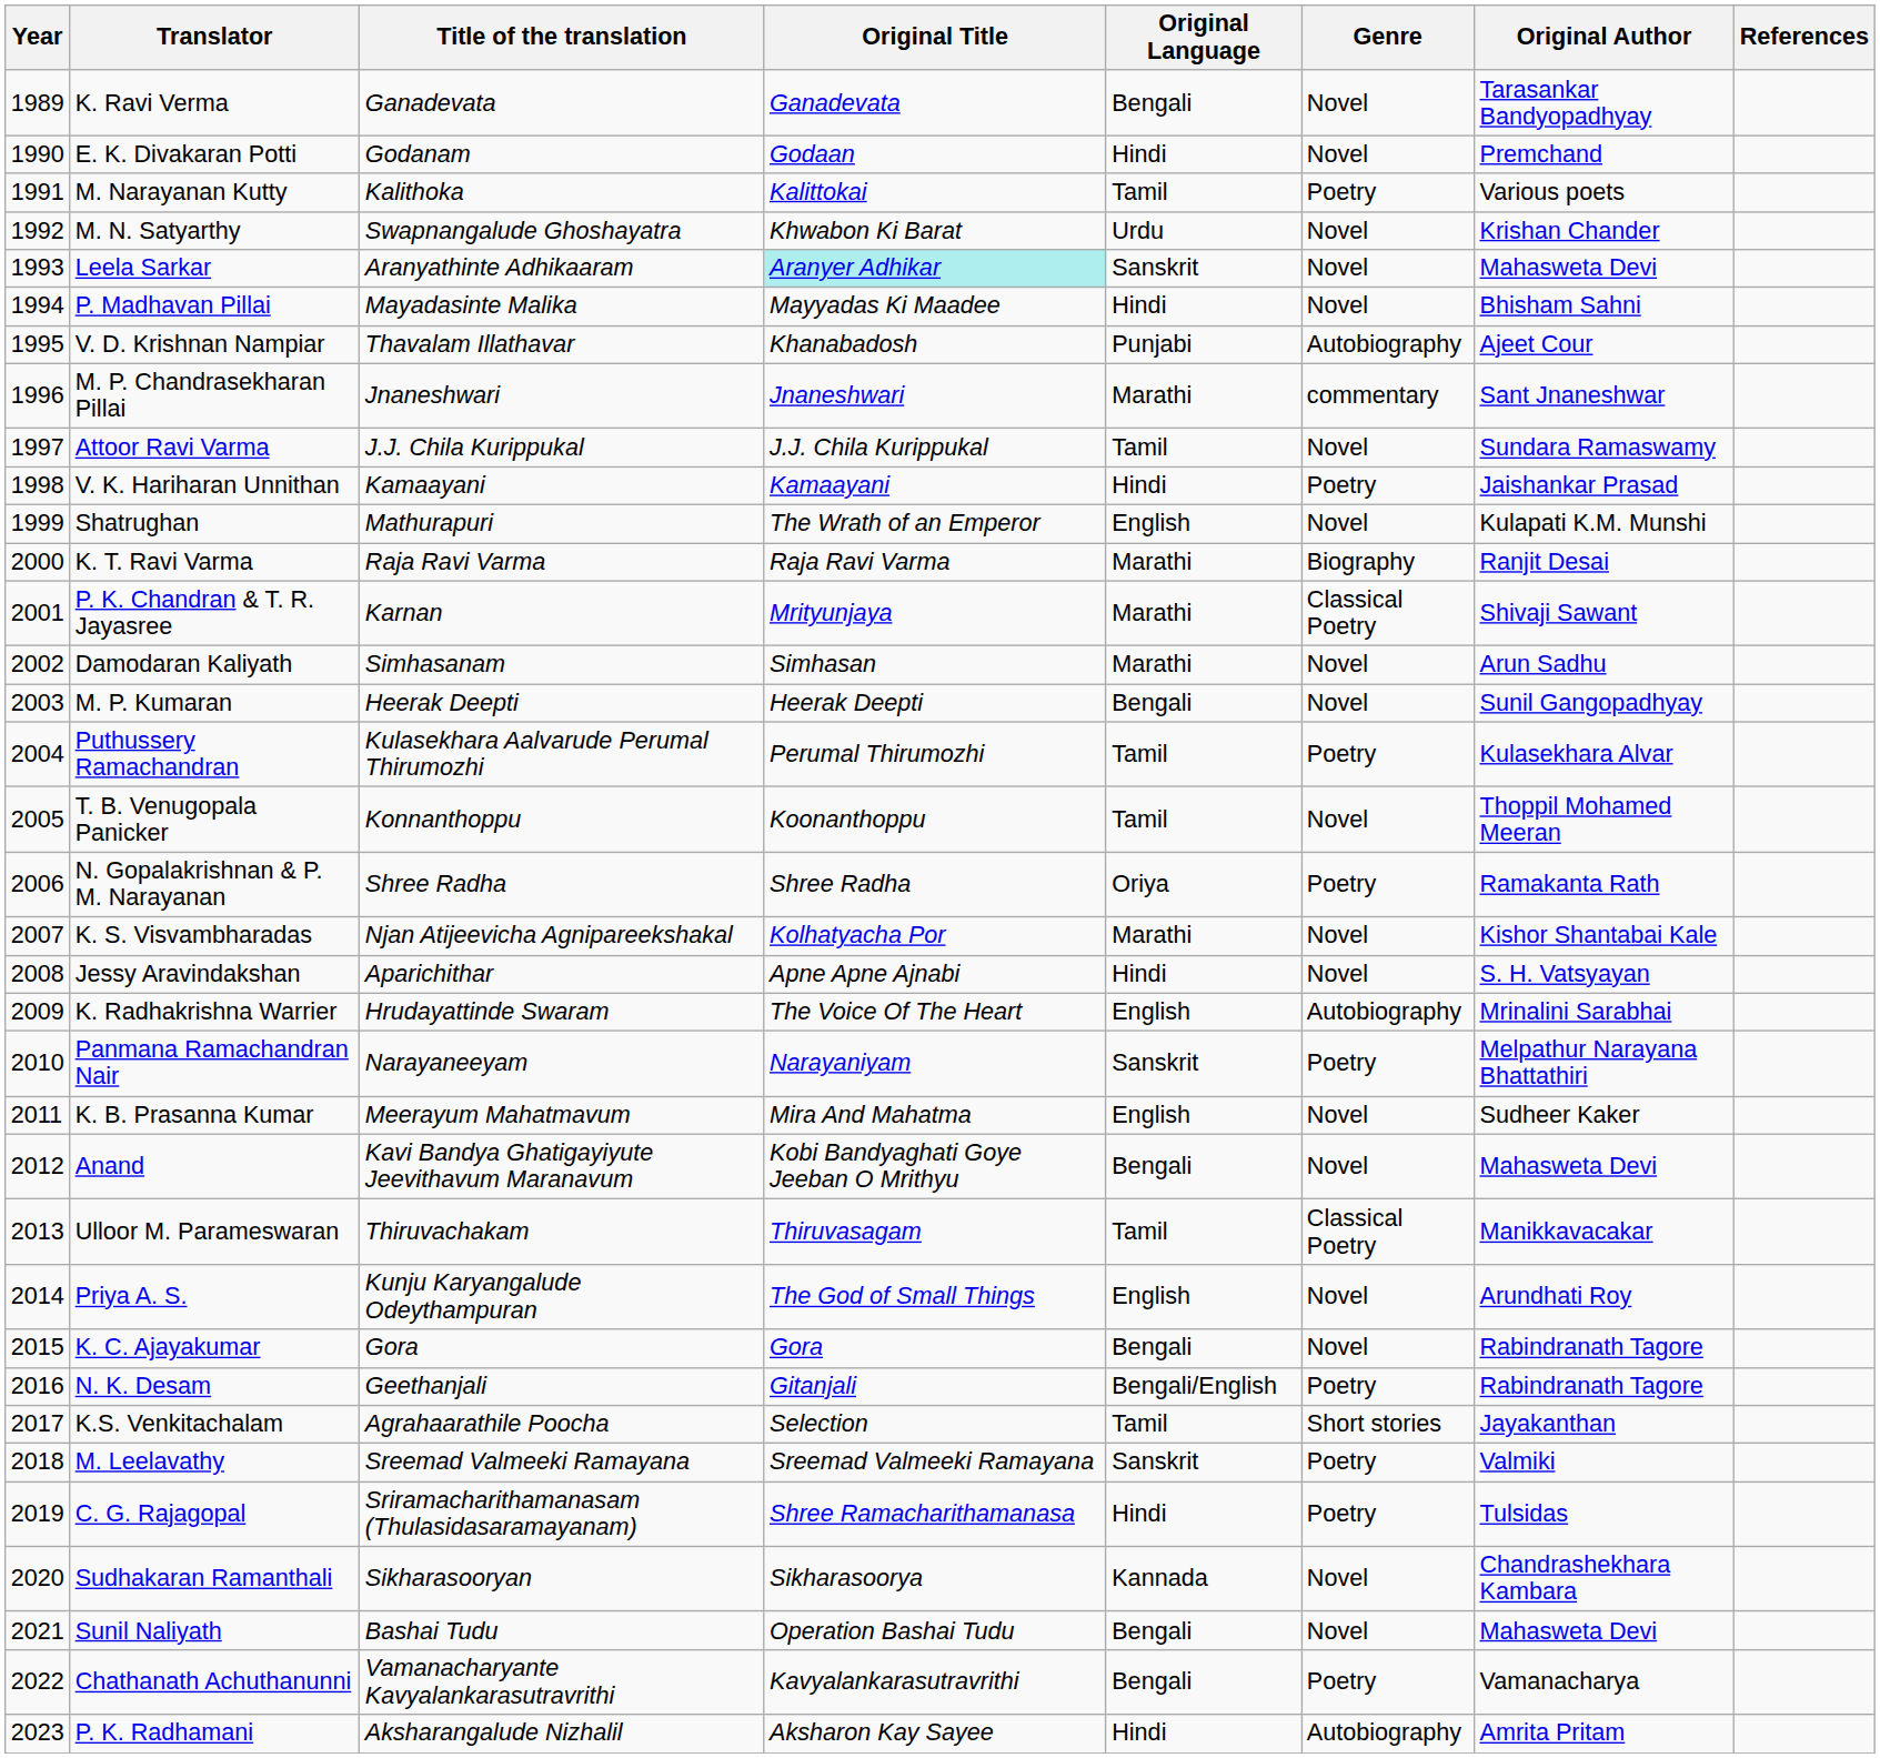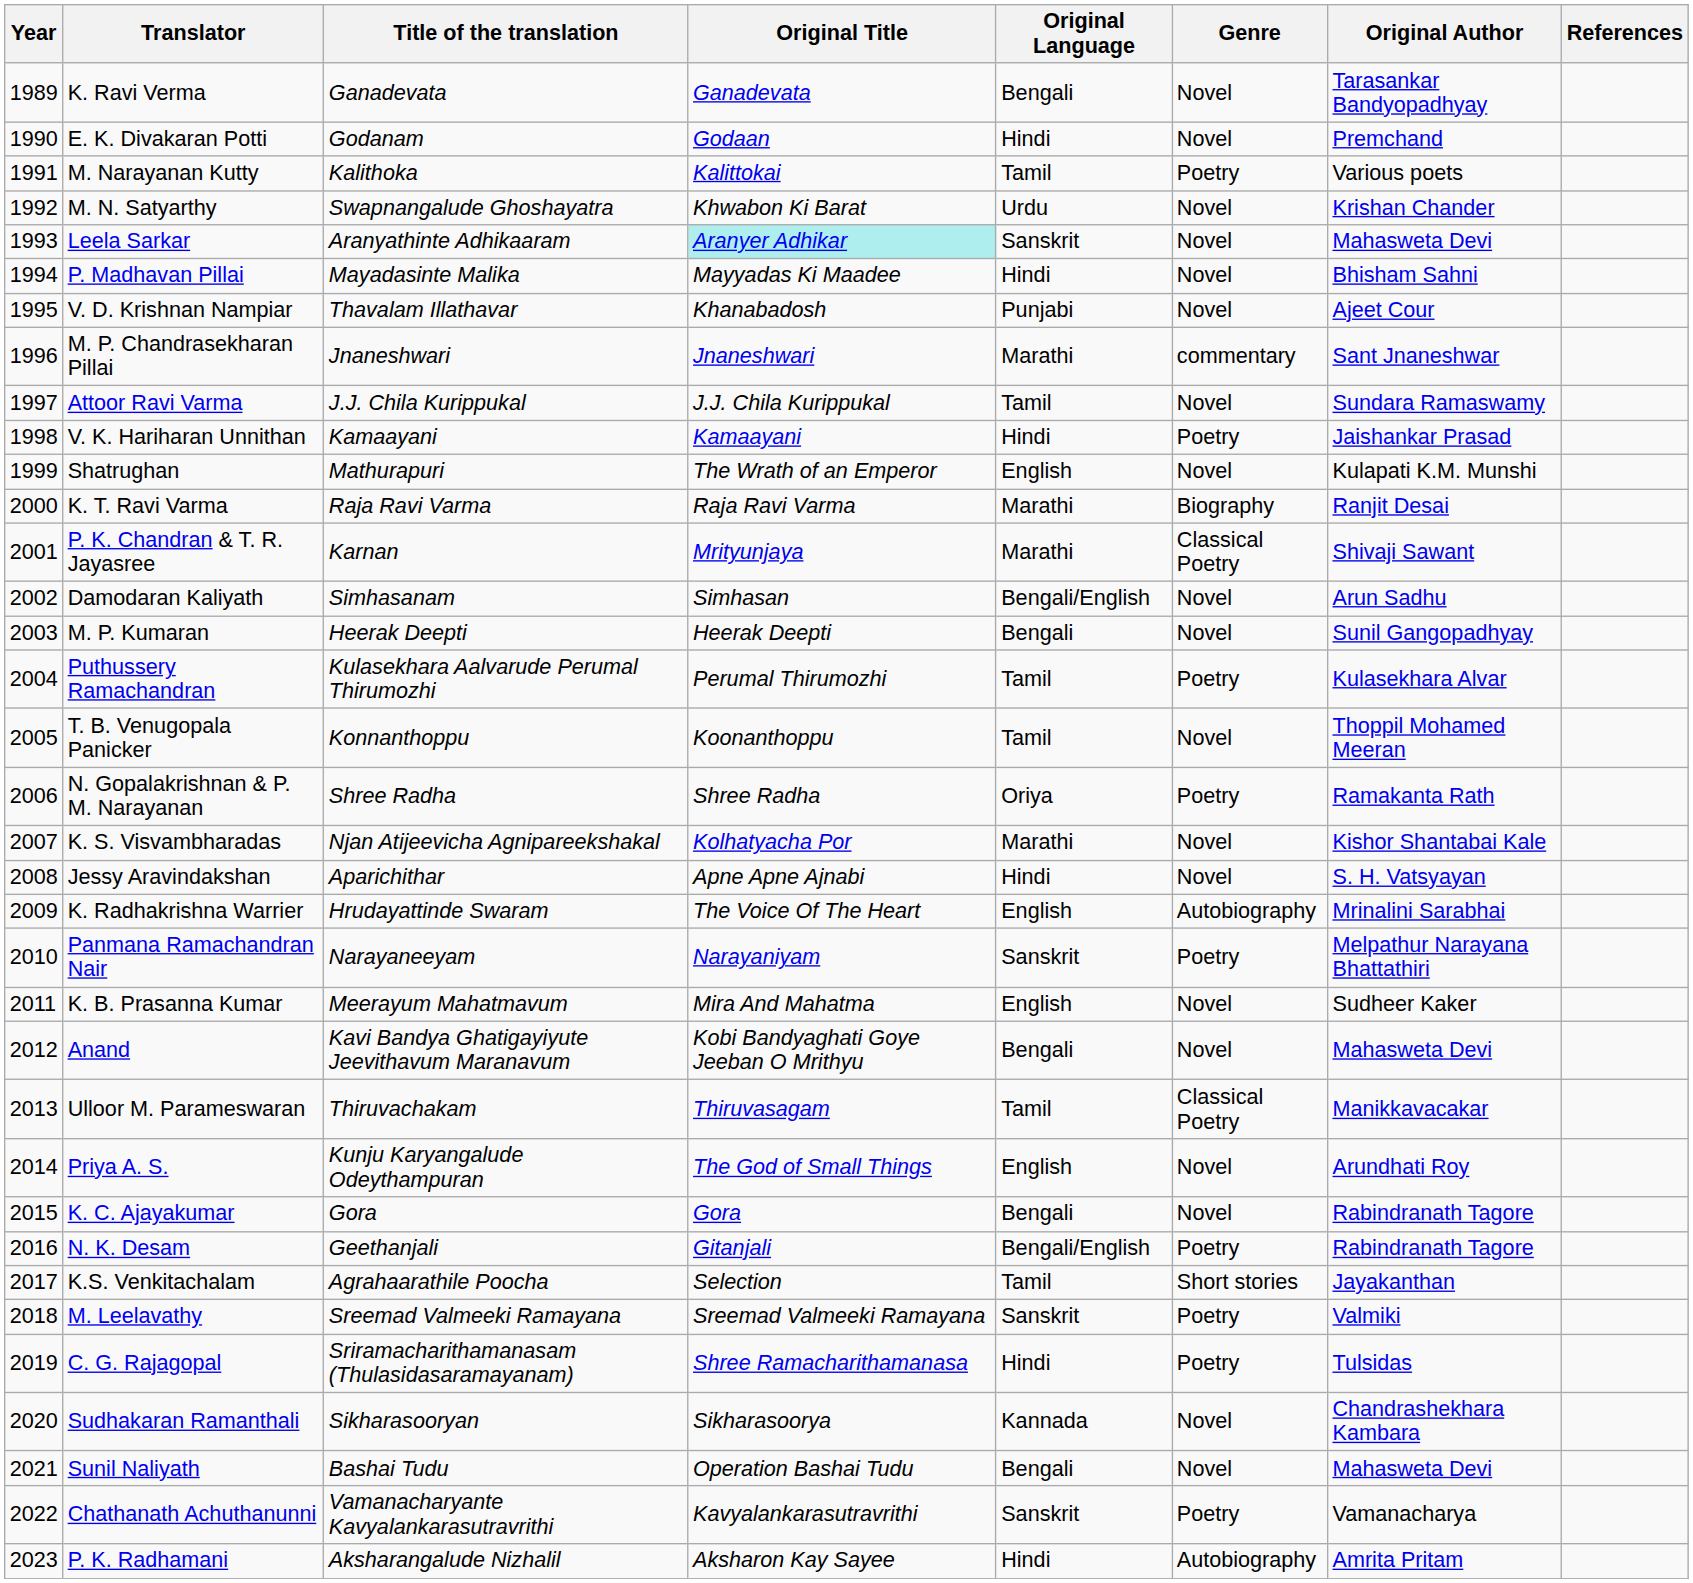V. D. Krishnan Nampiar | Genre: Autobiography -> Novel
Damodaran Kaliyath | Original Language: Marathi -> Bengali/English
Chathanath Achuthanunni | Original Language: Bengali -> Sanskrit
